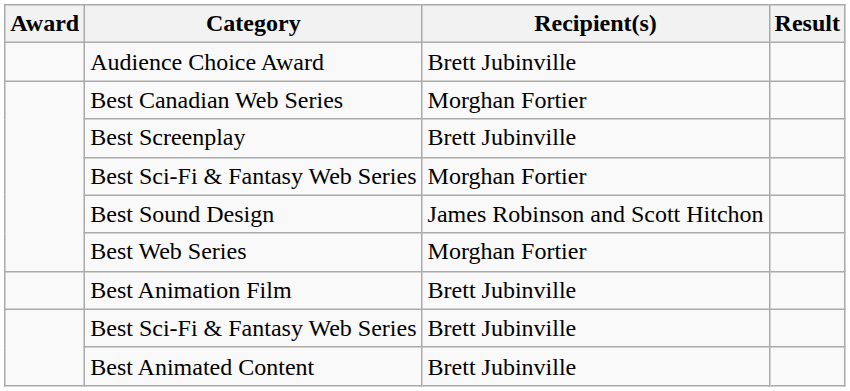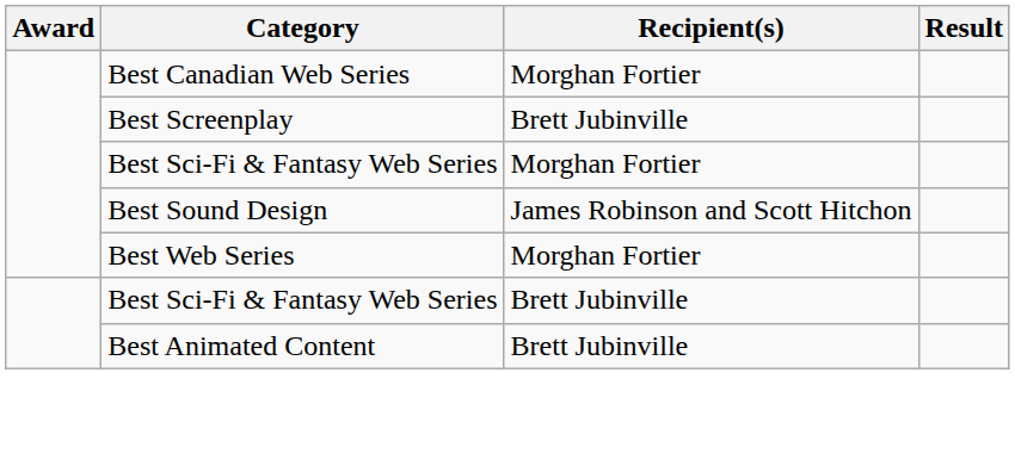- row: Audience Choice Award | Brett Jubinville
- row: Best Animation Film | Brett Jubinville
